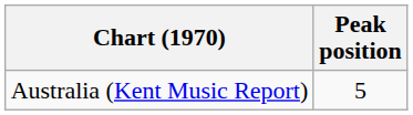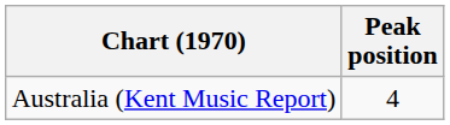Australia (Kent Music Report) | Peak position: 5 -> 4
